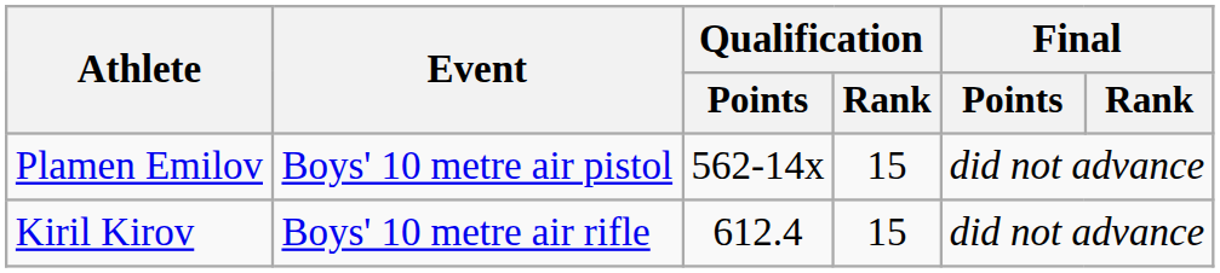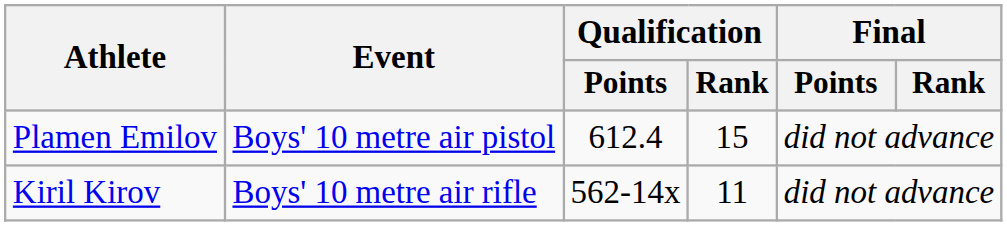Plamen Emilov | Qualification / Points: 562-14x -> 612.4
Kiril Kirov | Qualification / Points: 612.4 -> 562-14x
Kiril Kirov | Qualification / Rank: 15 -> 11
